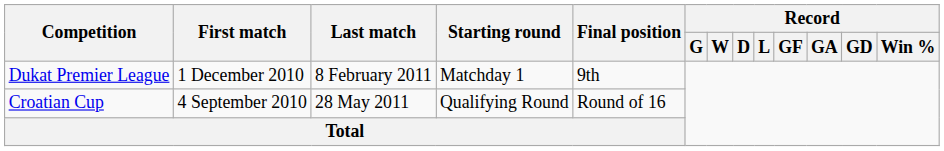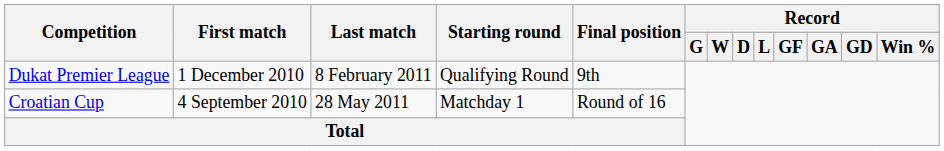Dukat Premier League | Starting round: Matchday 1 -> Qualifying Round
Croatian Cup | Starting round: Qualifying Round -> Matchday 1
